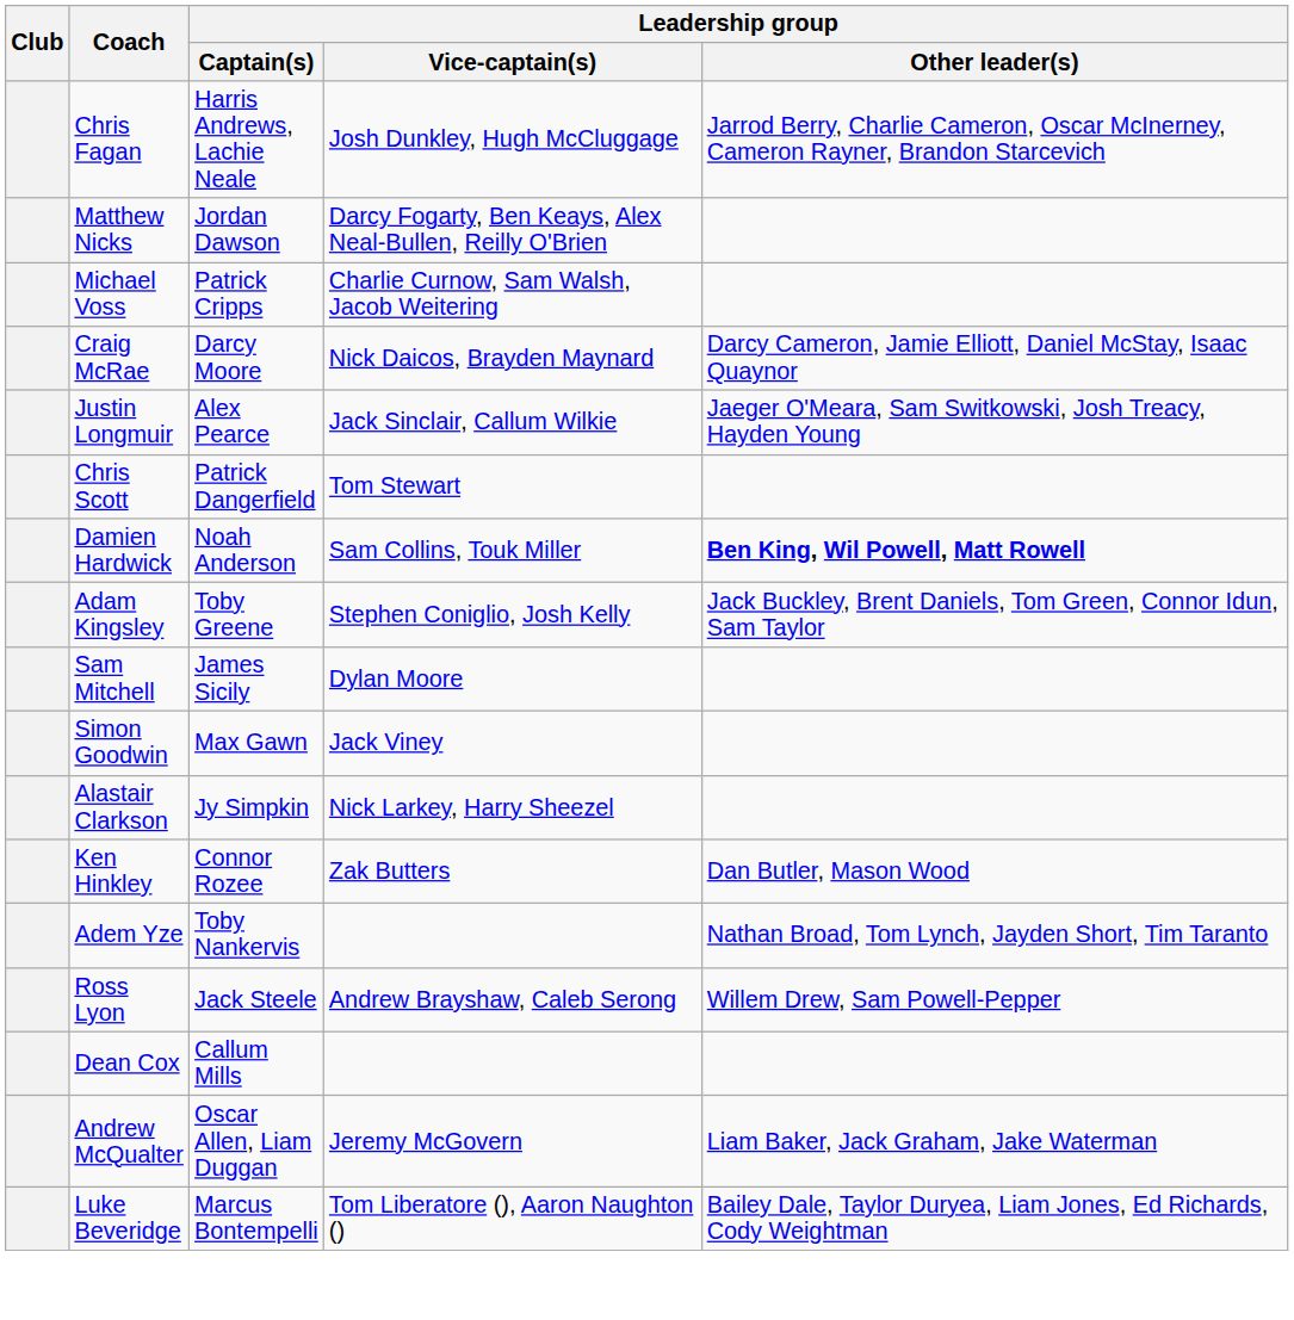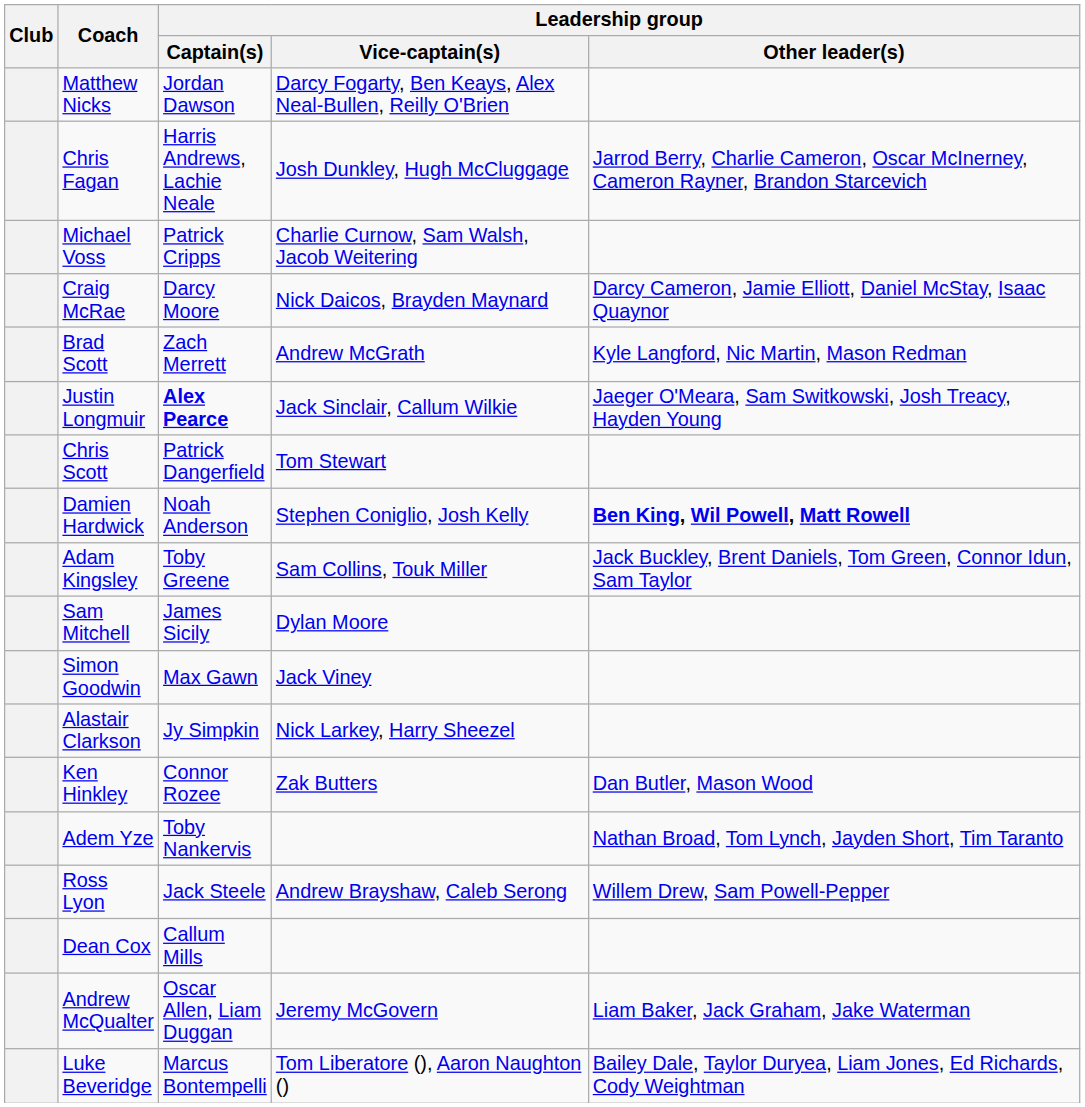rows swapped: Matthew Nicks <-> Chris Fagan
+ row: Brad Scott | Zach Merrett | Andrew McGrath | Kyle Langford, Nic Martin, Mason Redman
Justin Longmuir | Leadership group / Captain(s): normal -> bold
Damien Hardwick | Leadership group / Vice-captain(s): Sam Collins, Touk Miller -> Stephen Coniglio, Josh Kelly
Adam Kingsley | Leadership group / Vice-captain(s): Stephen Coniglio, Josh Kelly -> Sam Collins, Touk Miller
